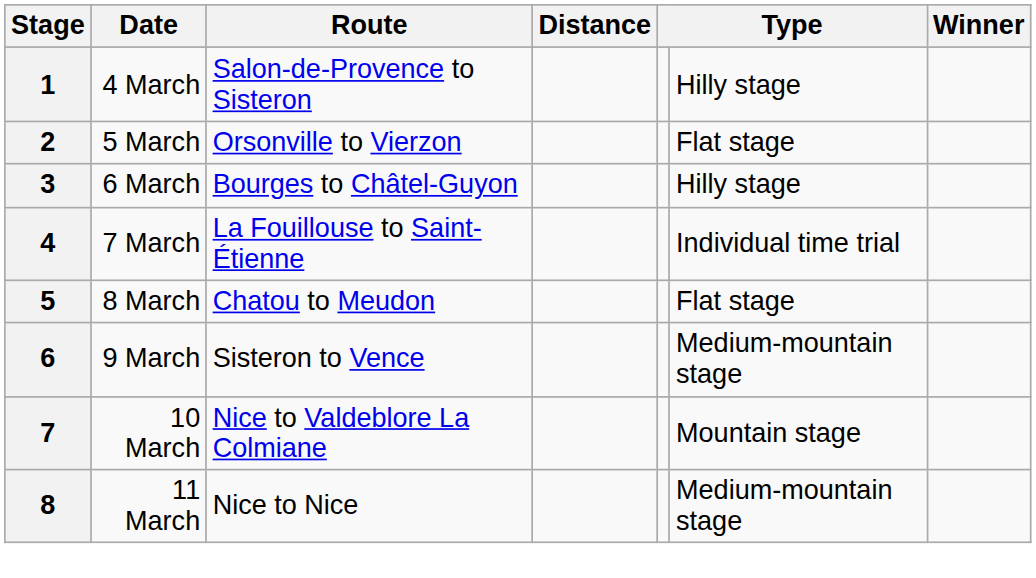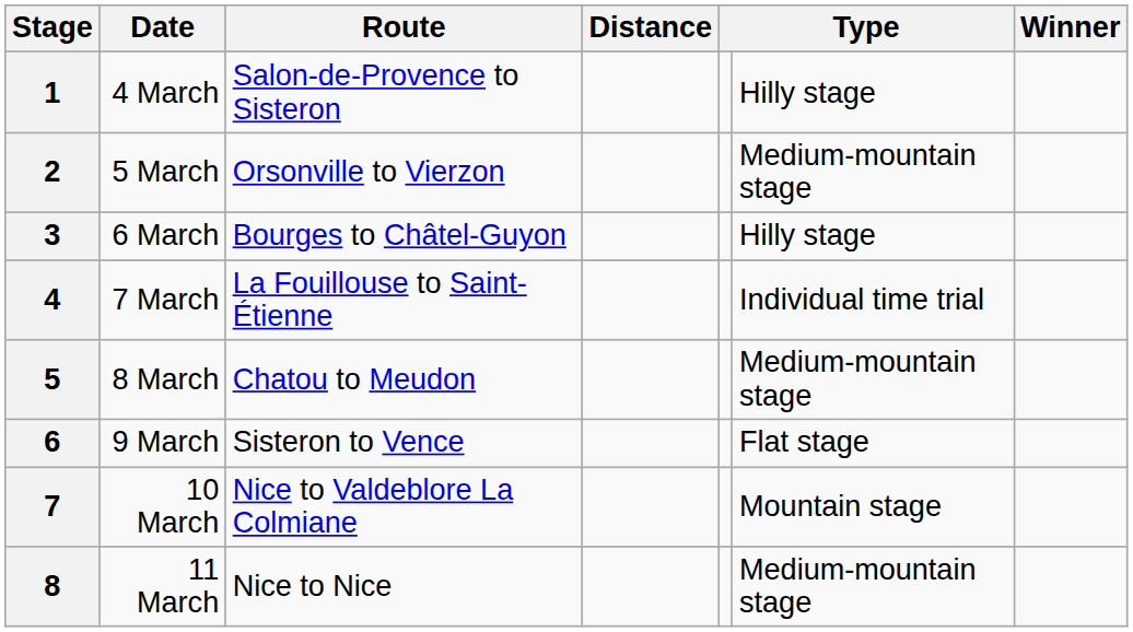2 | column 6: Flat stage -> Medium-mountain stage
5 | column 6: Flat stage -> Medium-mountain stage
6 | column 6: Medium-mountain stage -> Flat stage
